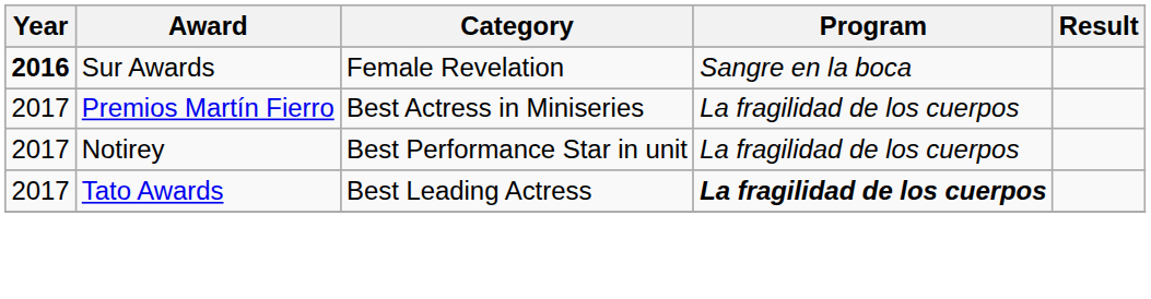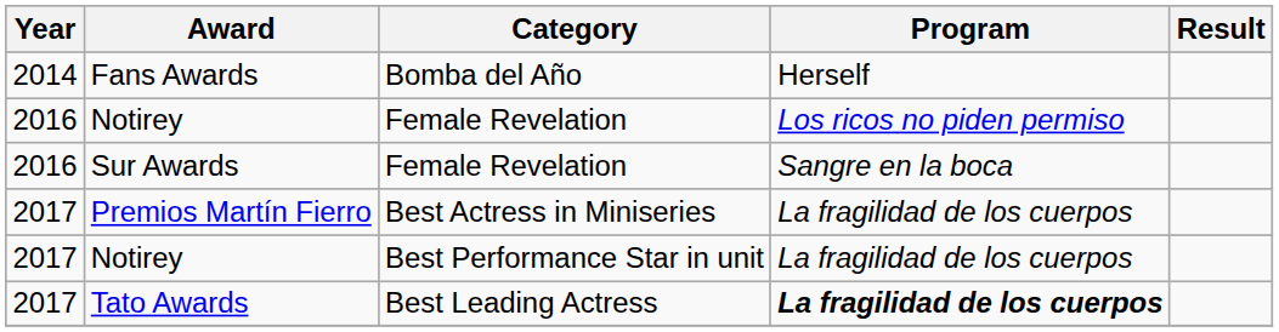+ row: 2014 | Fans Awards | Bomba del Año | Herself
+ row: 2016 | Notirey | Female Revelation | Los ricos no piden permiso
Sur Awards | Year: bold -> normal
